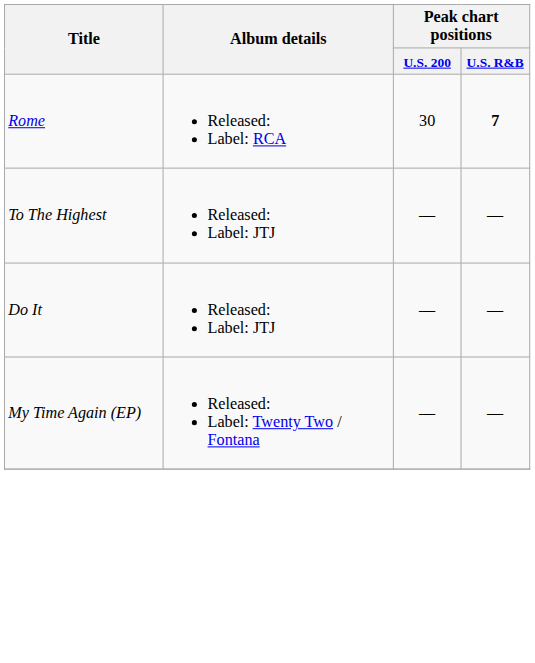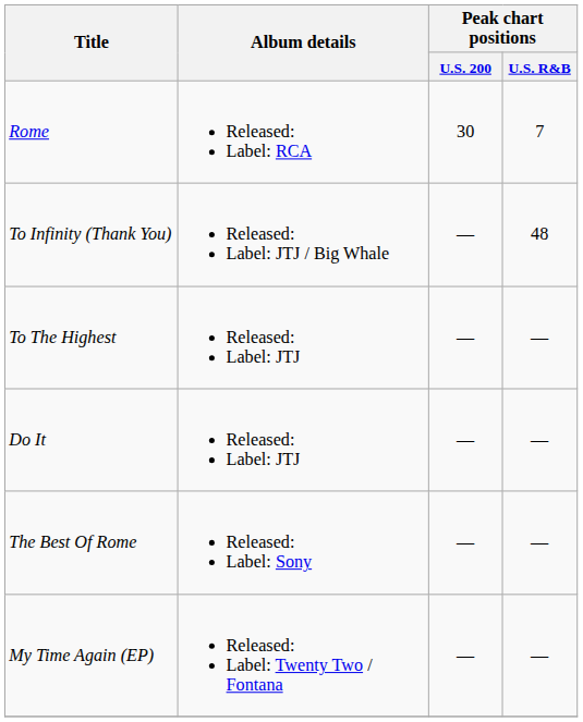Rome | Peak chart positions / U.S. R&B: bold -> normal
+ row: To Infinity (Thank You) | Released: Label: JTJ / Big Whale | — | 48
+ row: The Best Of Rome | Released: Label: Sony | — | —
